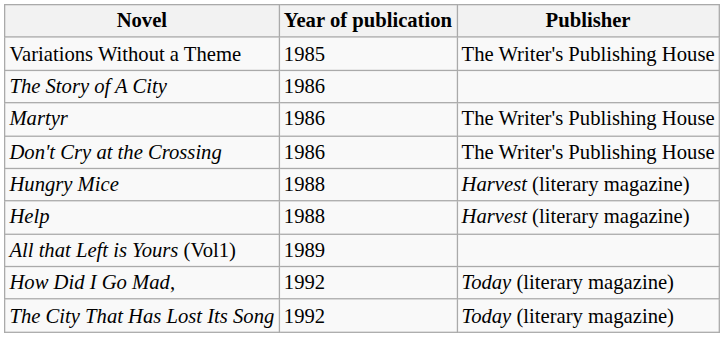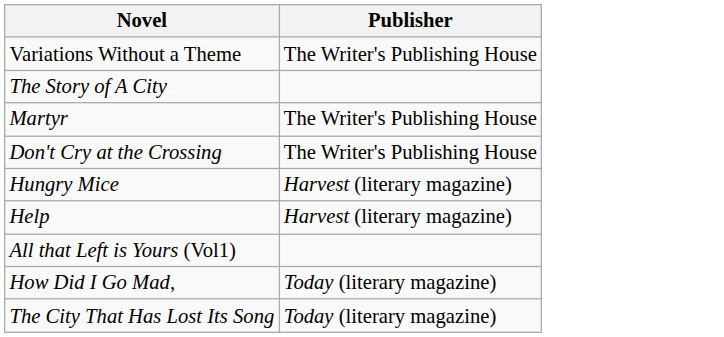- column: Year of publication | 1985 | 1986 | 1986 | 1986 | 1988 | 1988 | 1989 | 1992 | 1992
